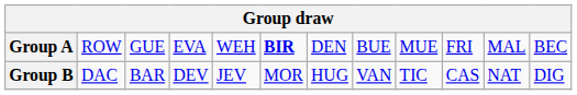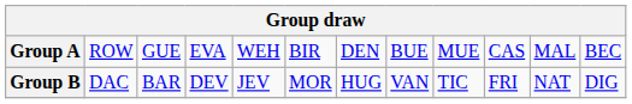Group A | column 6: bold -> normal
Group A | column 10: FRI -> CAS
Group B | column 10: CAS -> FRI
